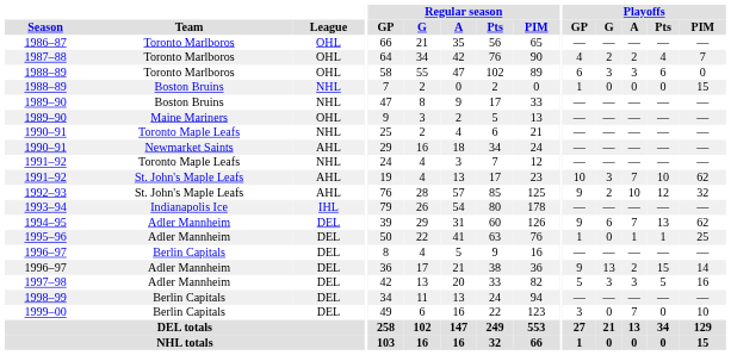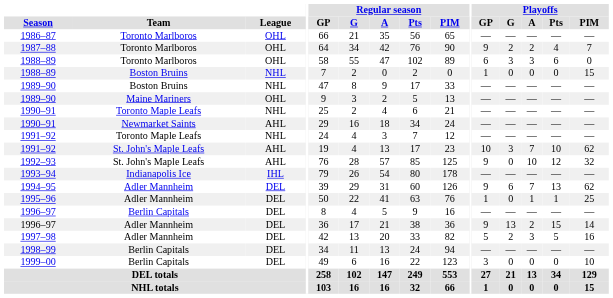1987–88 | Playoffs / GP: 4 -> 9
1992–93 | Playoffs / G: 2 -> 0
1997–98 | Playoffs / G: 3 -> 2
1999–00 | Playoffs / A: 7 -> 0
